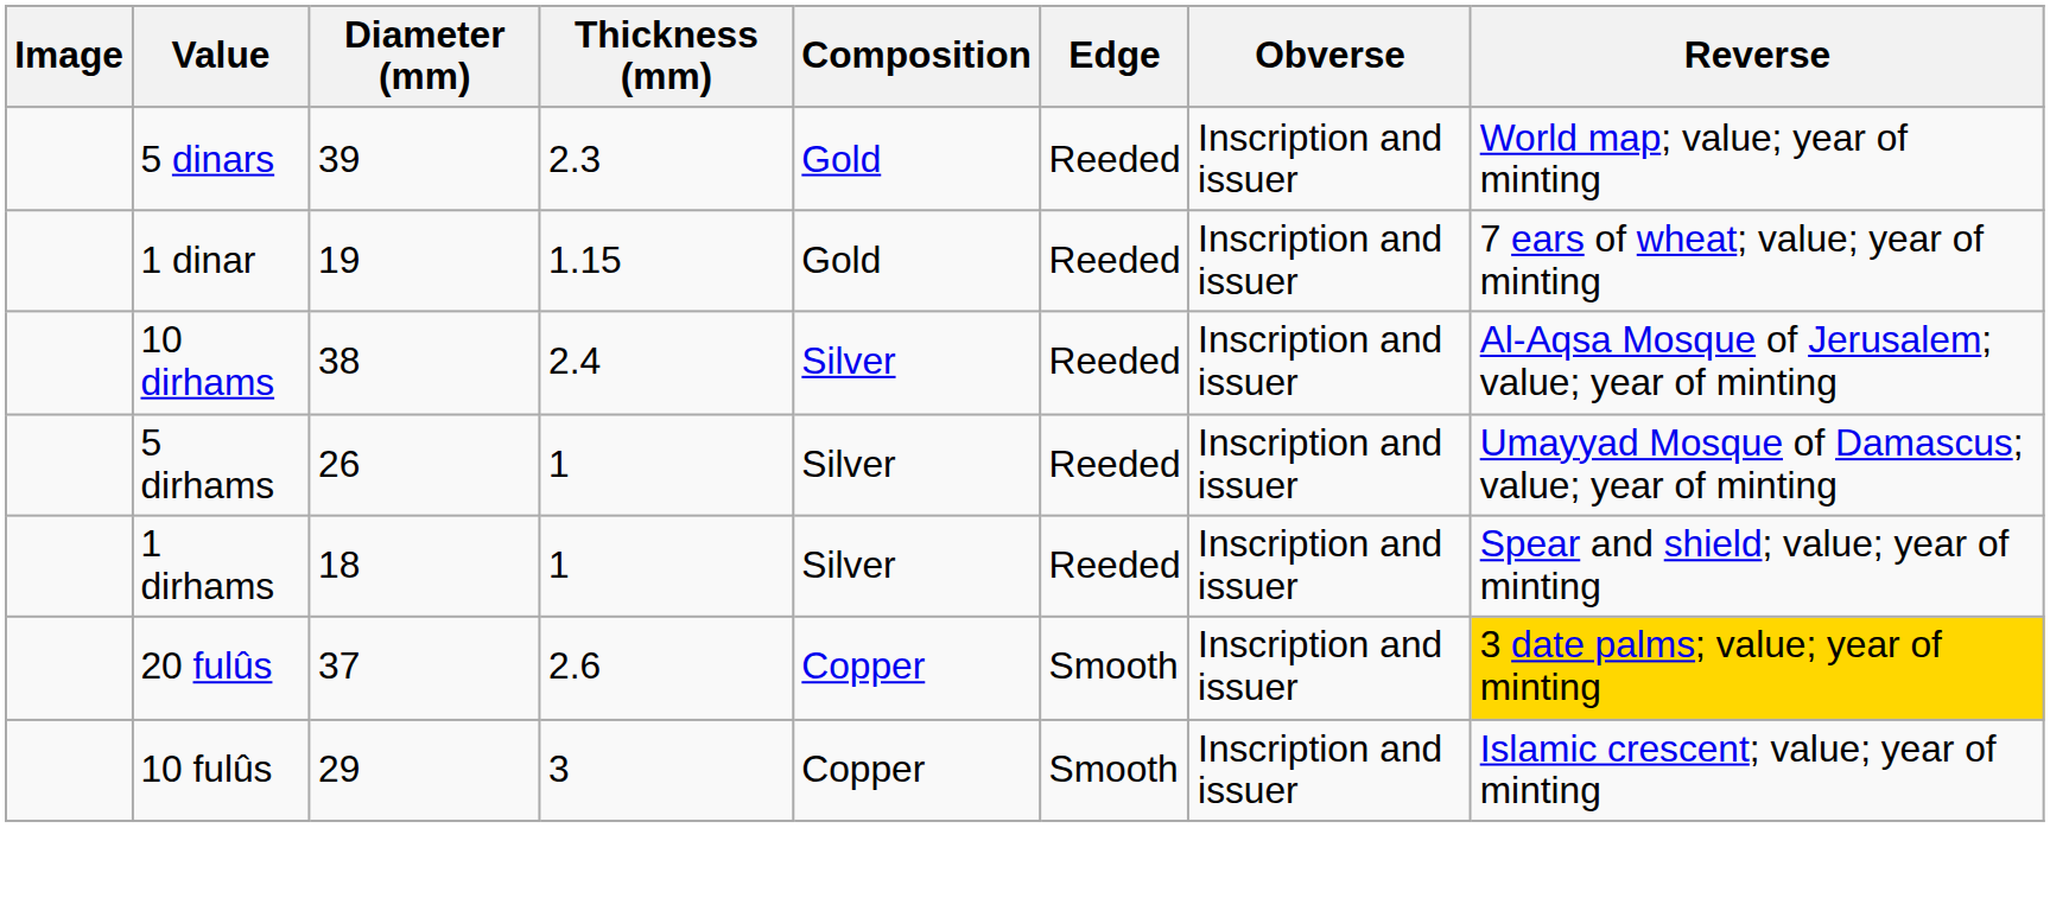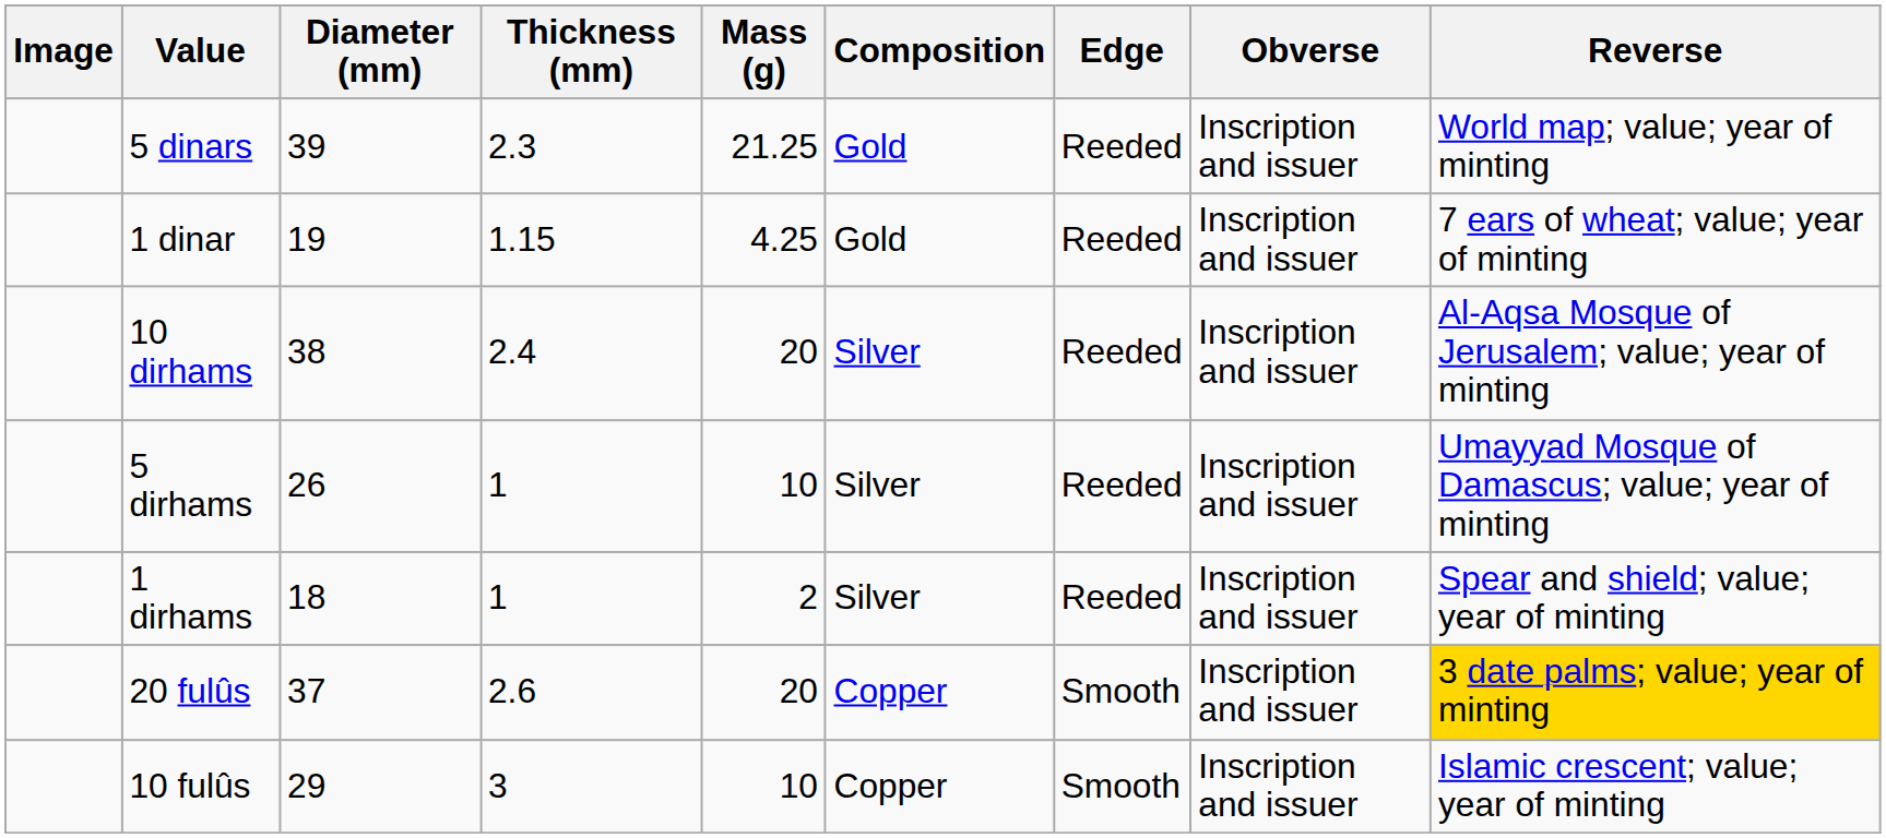+ column: Mass (g) | 21.25 | 4.25 | 20 | 10 | 2 | 20 | 10
